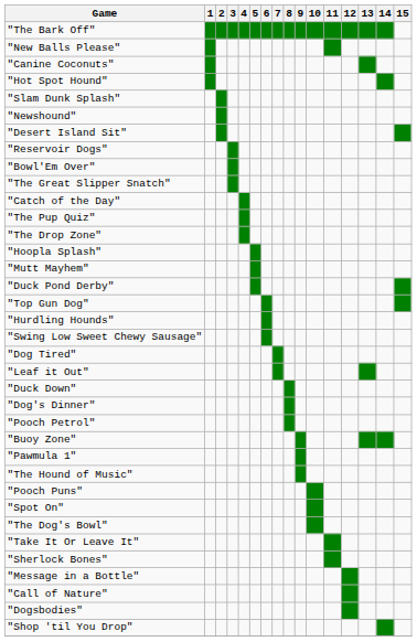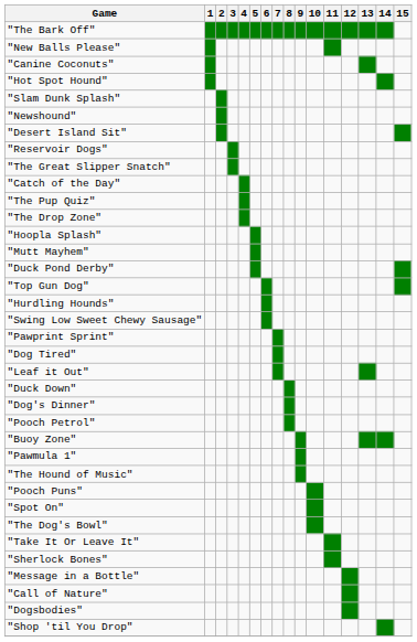- row: "Bowl'Em Over"
+ row: "Pawprint Sprint"
